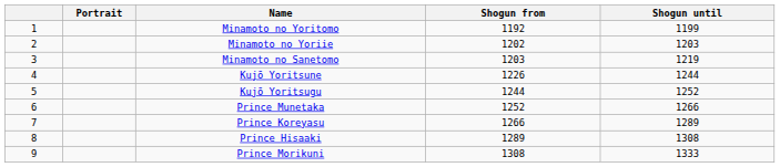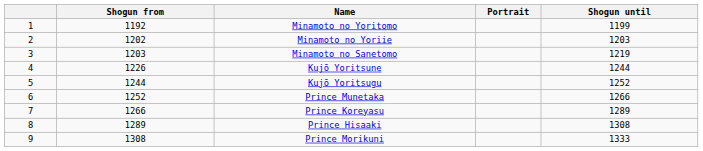columns swapped: Portrait <-> Shogun from
